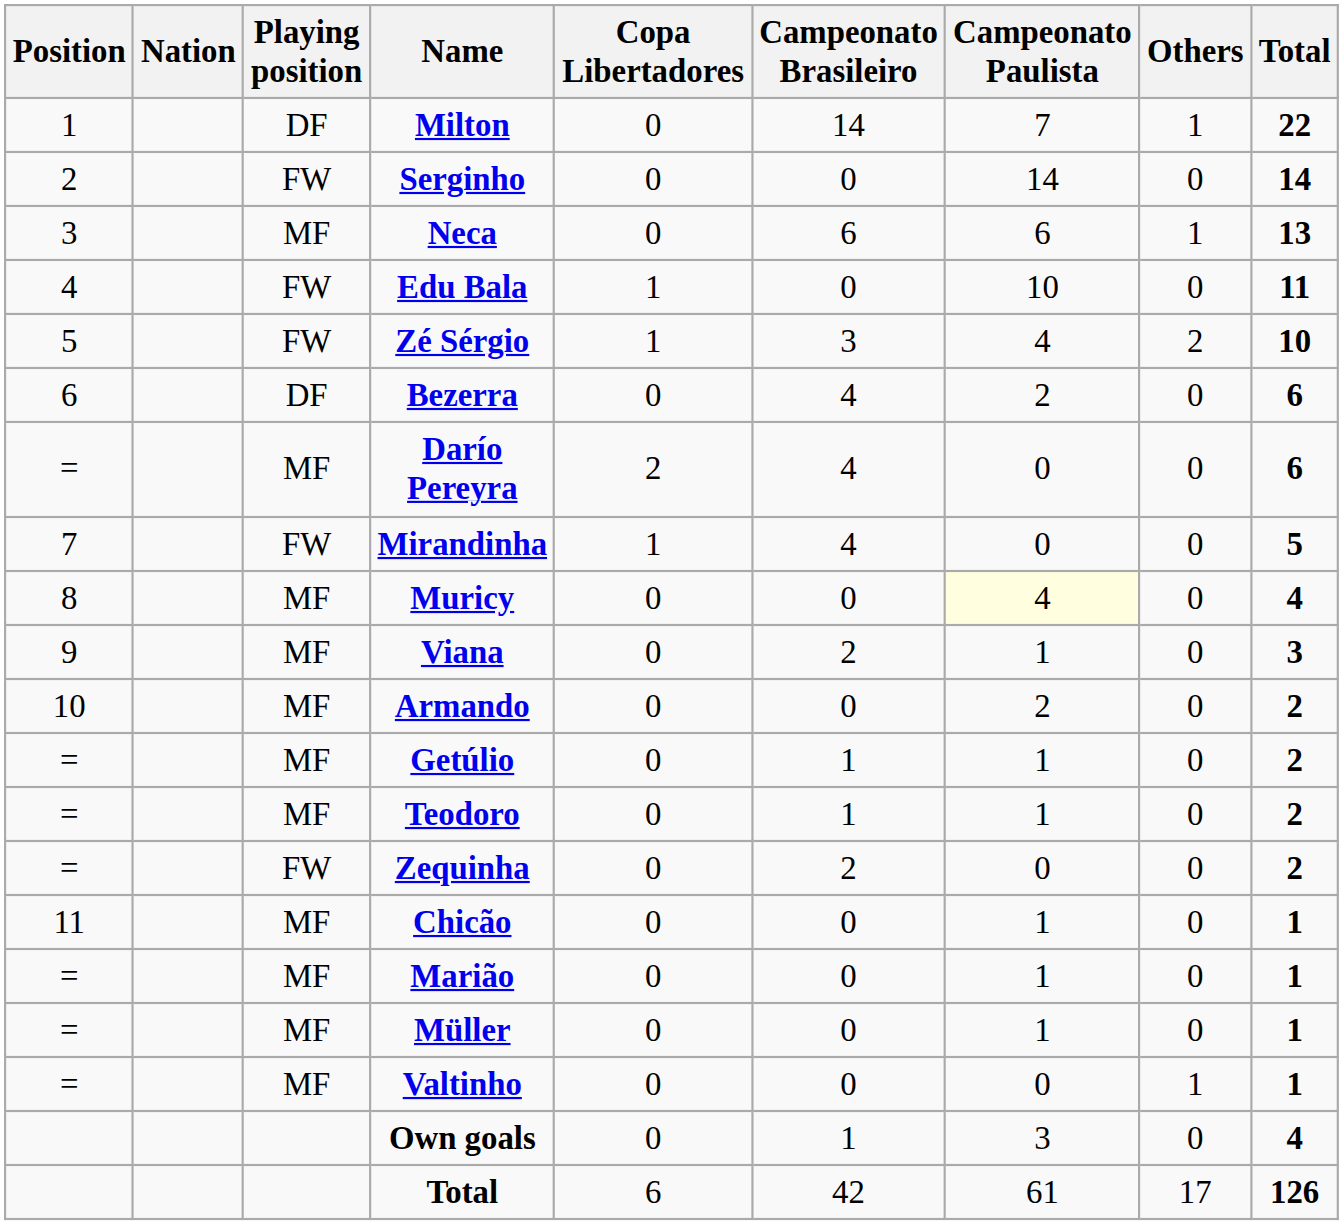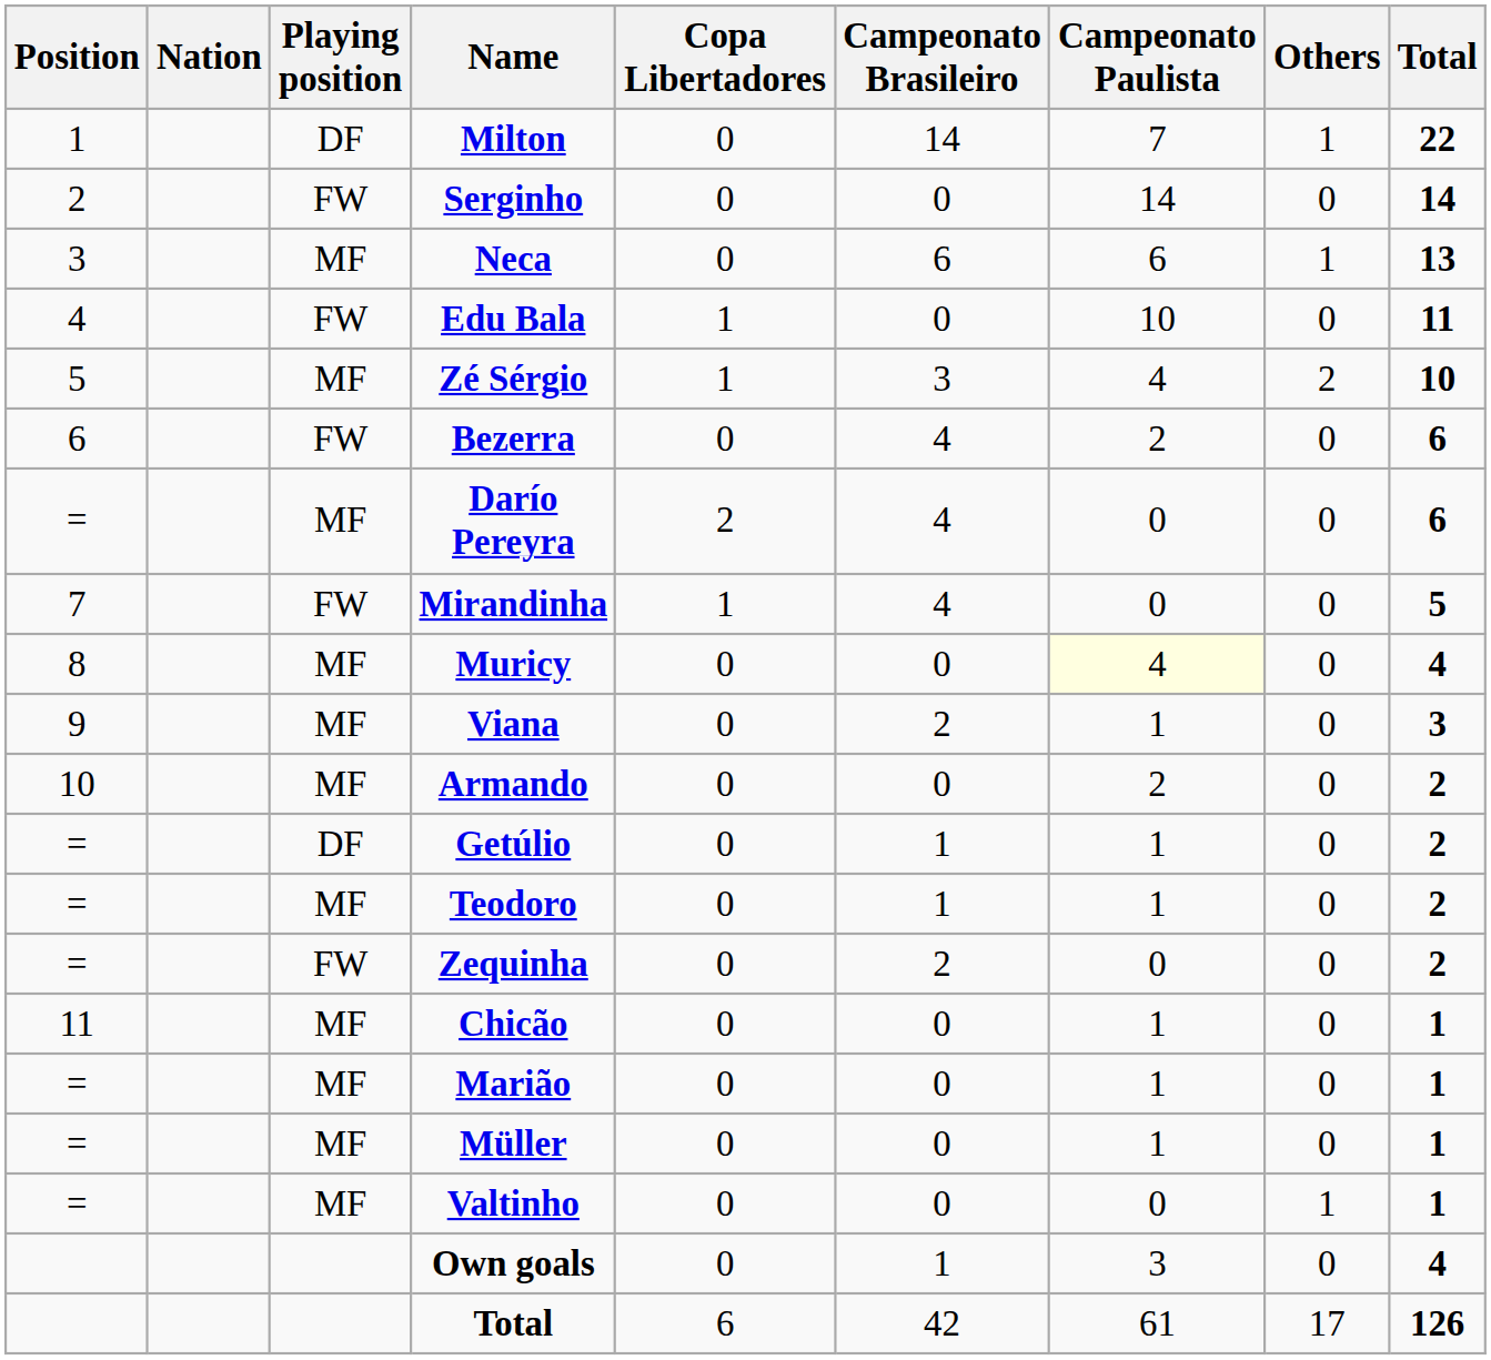Zé Sérgio | Playing position: FW -> MF
Bezerra | Playing position: DF -> FW
Getúlio | Playing position: MF -> DF
